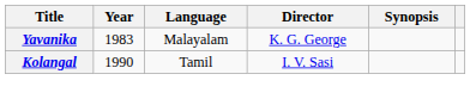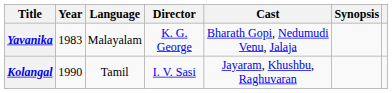+ column: Cast | Bharath Gopi, Nedumudi Venu, Jalaja | Jayaram, Khushbu, Raghuvaran
